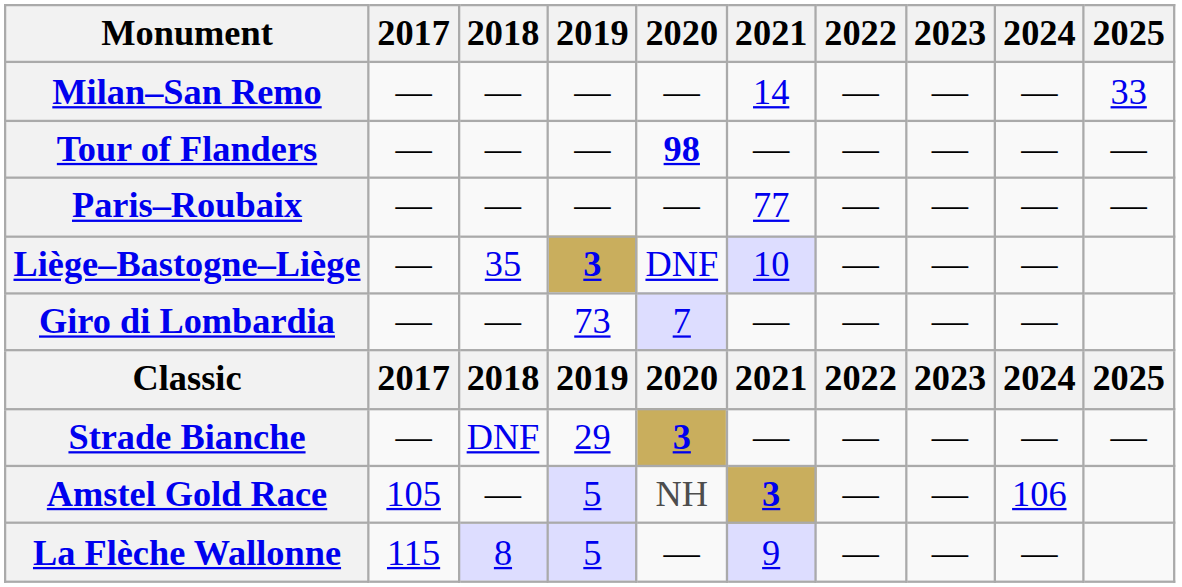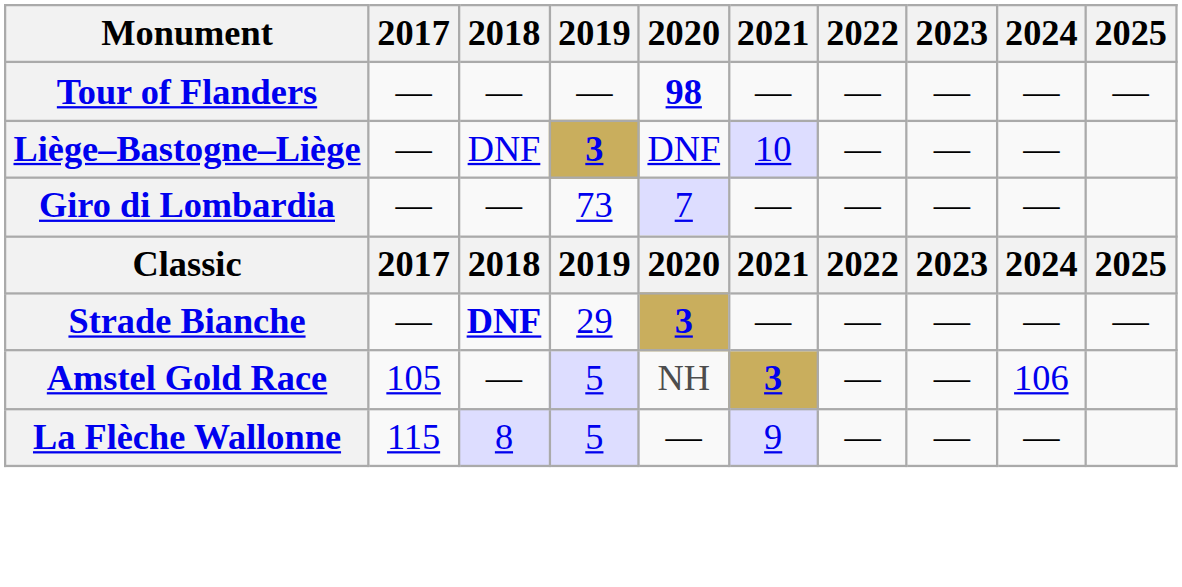- row: Milan–San Remo | — | — | — | — | 14 | — | — | — | 33
- row: Paris–Roubaix | — | — | — | — | 77 | — | — | — | —
Liège–Bastogne–Liège | 2018: 35 -> DNF
Strade Bianche | 2018: normal -> bold
